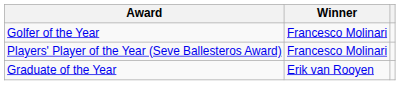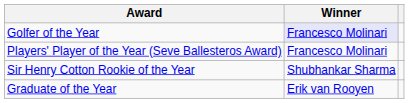Golfer of the Year | Winner: no background -> lavender background
+ row: Sir Henry Cotton Rookie of the Year | Shubhankar Sharma
